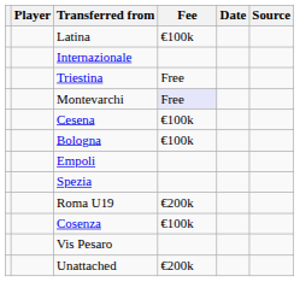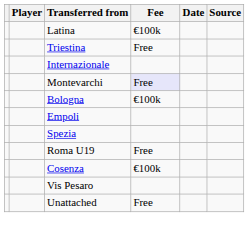rows swapped: Triestina <-> Internazionale
- row: Cesena | €100k
Roma U19 | Fee: €200k -> Free
Unattached | Fee: €200k -> Free
